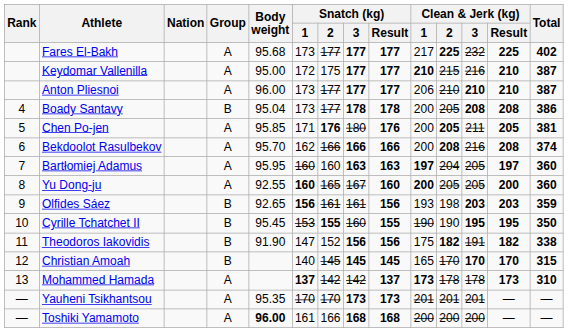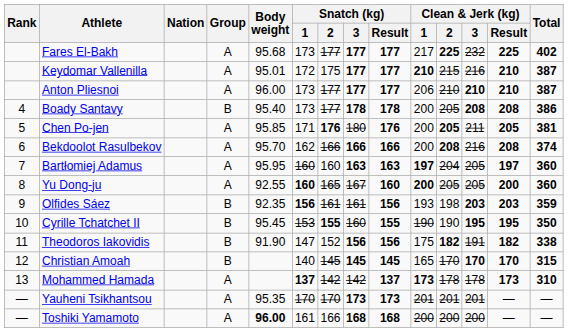Keydomar Vallenilla | Body weight: 95.00 -> 95.01
Boady Santavy | Body weight: 95.04 -> 95.40
Olfides Sáez | Body weight: 92.65 -> 92.35
